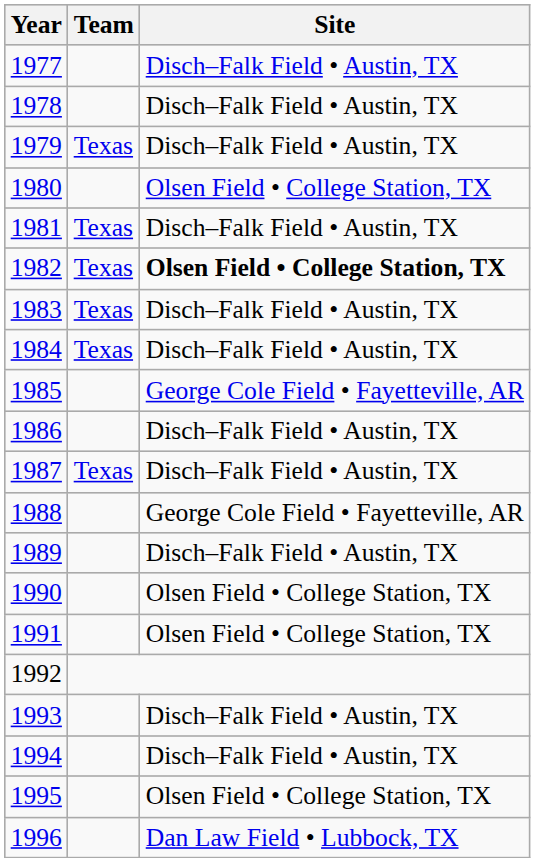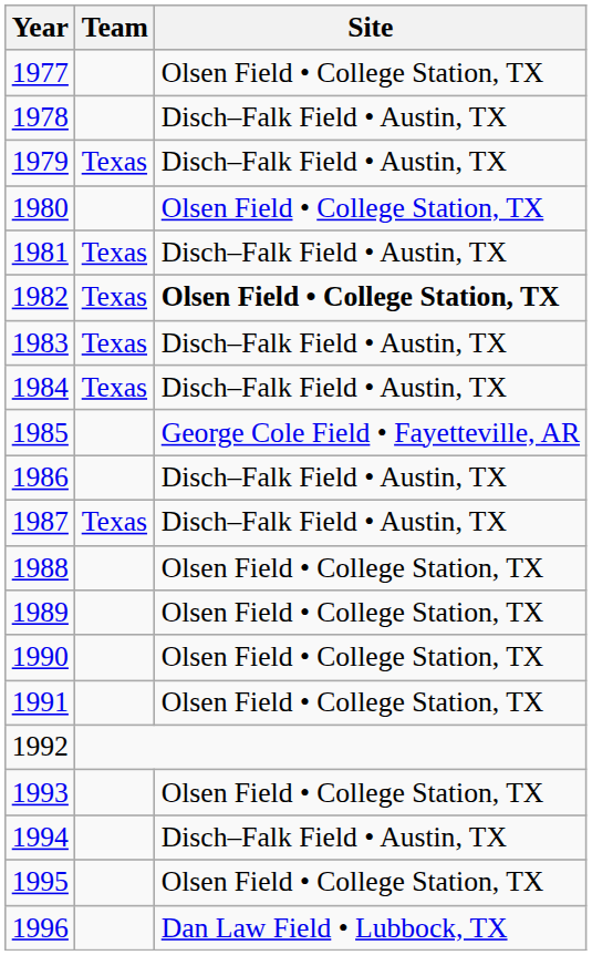1977 | Site: Disch–Falk Field • Austin, TX -> Olsen Field • College Station, TX
1988 | Site: George Cole Field • Fayetteville, AR -> Olsen Field • College Station, TX
1989 | Site: Disch–Falk Field • Austin, TX -> Olsen Field • College Station, TX
1993 | Site: Disch–Falk Field • Austin, TX -> Olsen Field • College Station, TX
